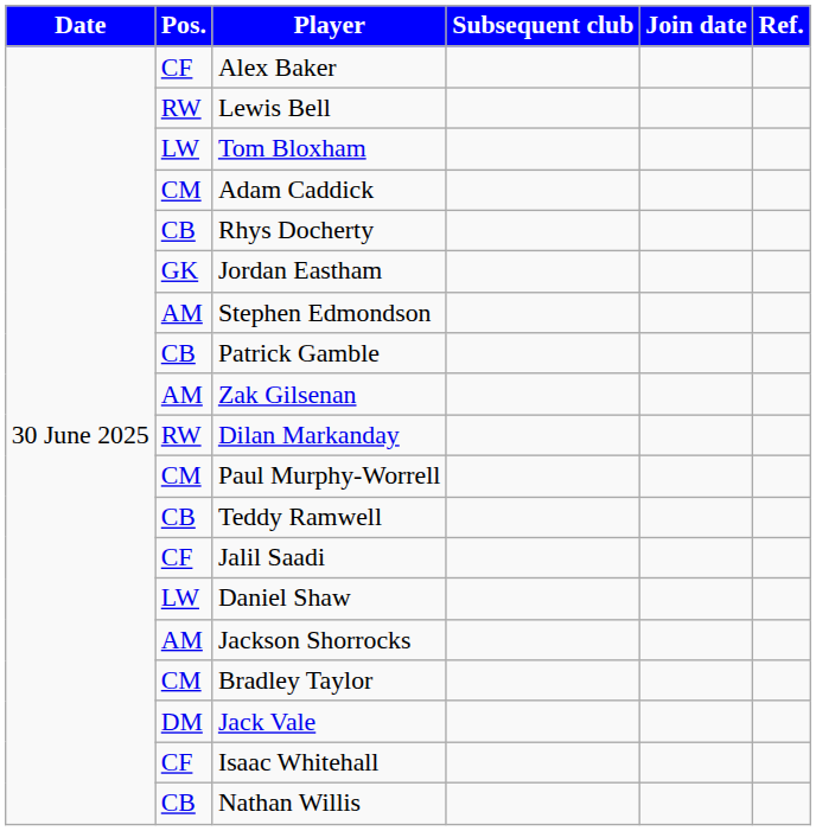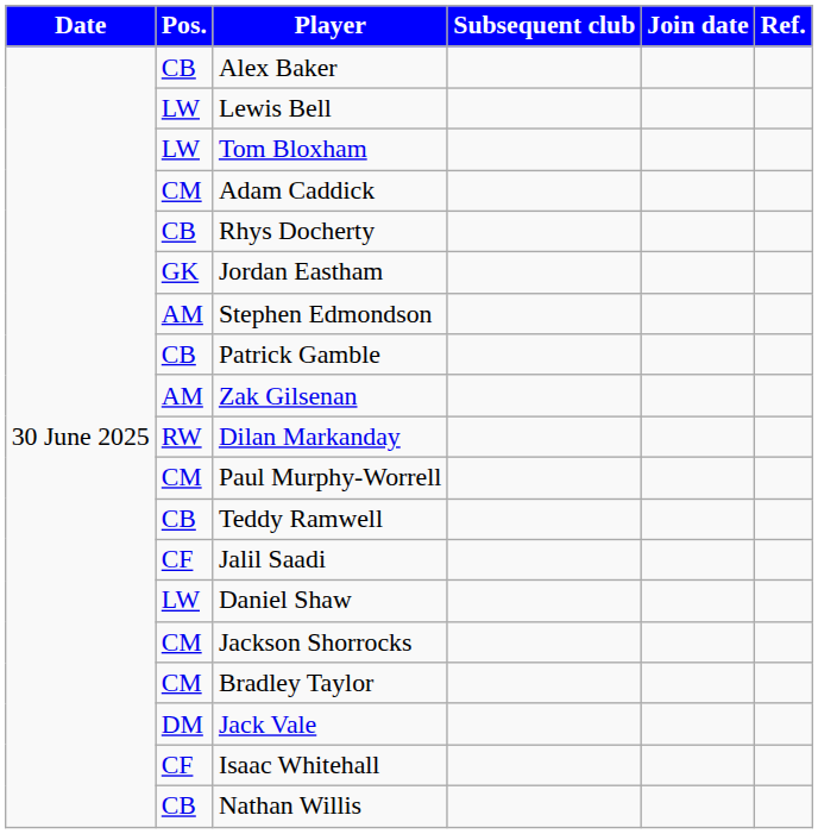Alex Baker | Pos.: CF -> CB
Lewis Bell | Pos.: RW -> LW
Jackson Shorrocks | Pos.: AM -> CM
